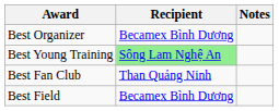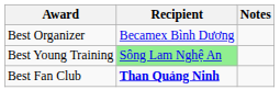Best Fan Club | Recipient: normal -> bold
- row: Best Field | Becamex Bình Dương
